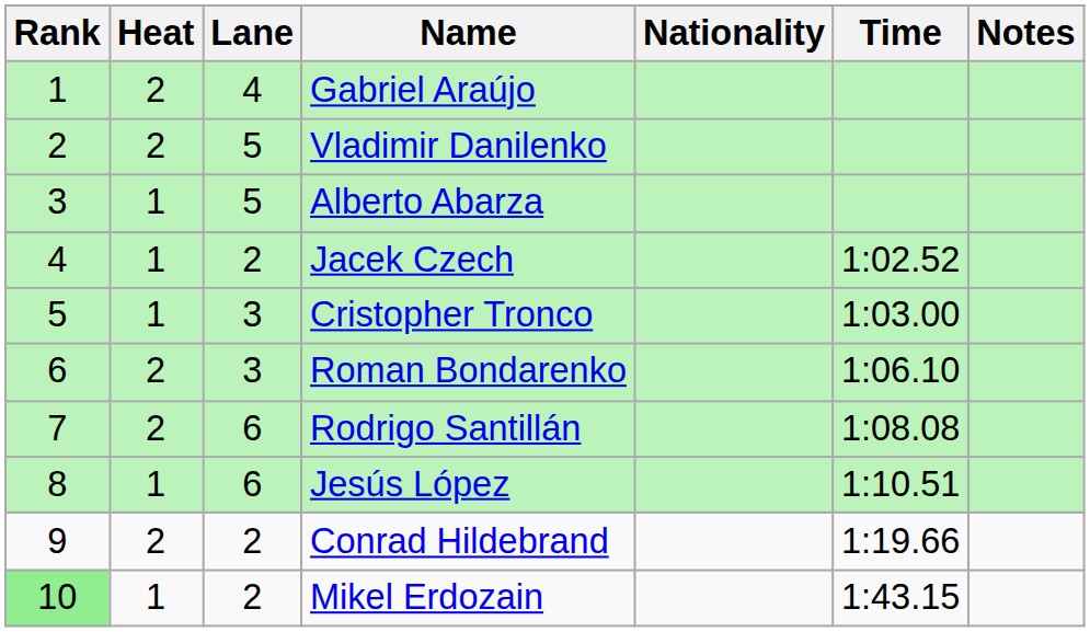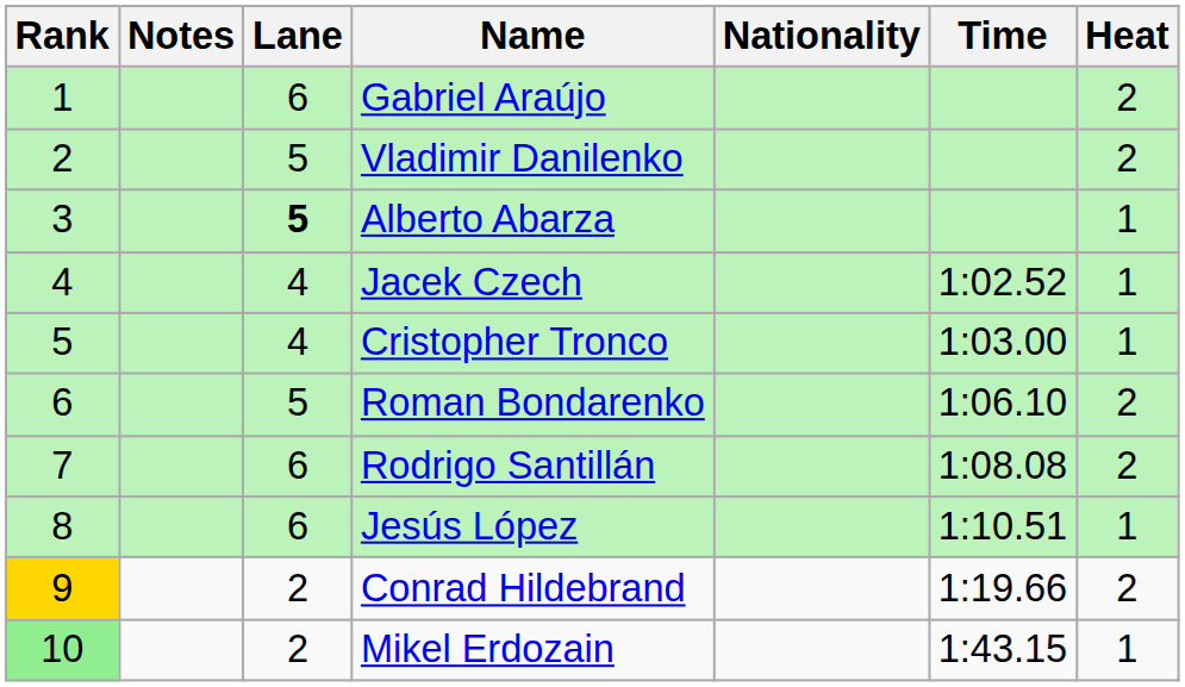columns swapped: Heat <-> Notes
Gabriel Araújo | Lane: 4 -> 6
Alberto Abarza | Lane: normal -> bold
Jacek Czech | Lane: 2 -> 4
Cristopher Tronco | Lane: 3 -> 4
Roman Bondarenko | Lane: 3 -> 5
Conrad Hildebrand | Rank: no background -> gold background
